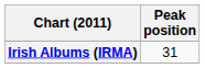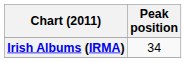Irish Albums (IRMA) | Peak position: 31 -> 34
